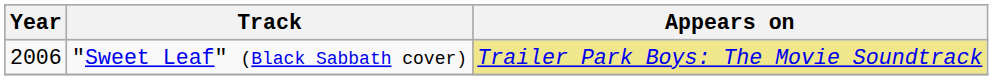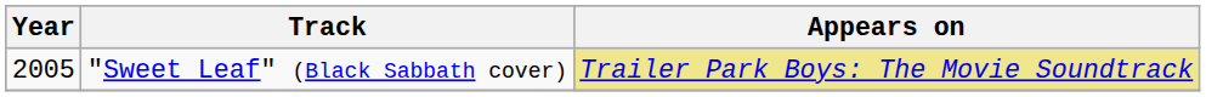"Sweet Leaf" (Black Sabbath cover) | Year: 2006 -> 2005
